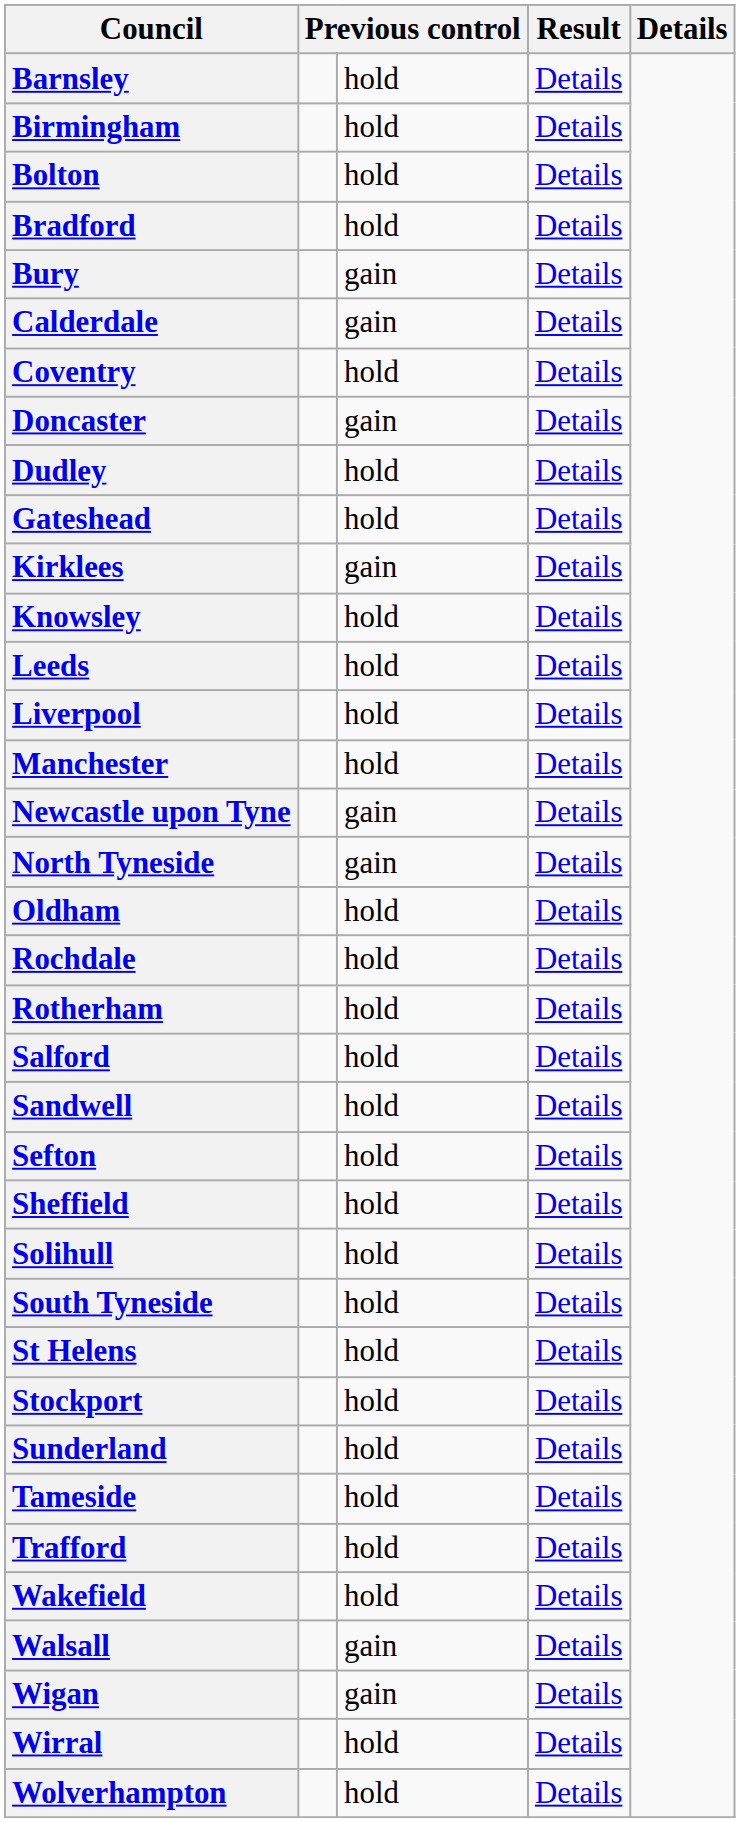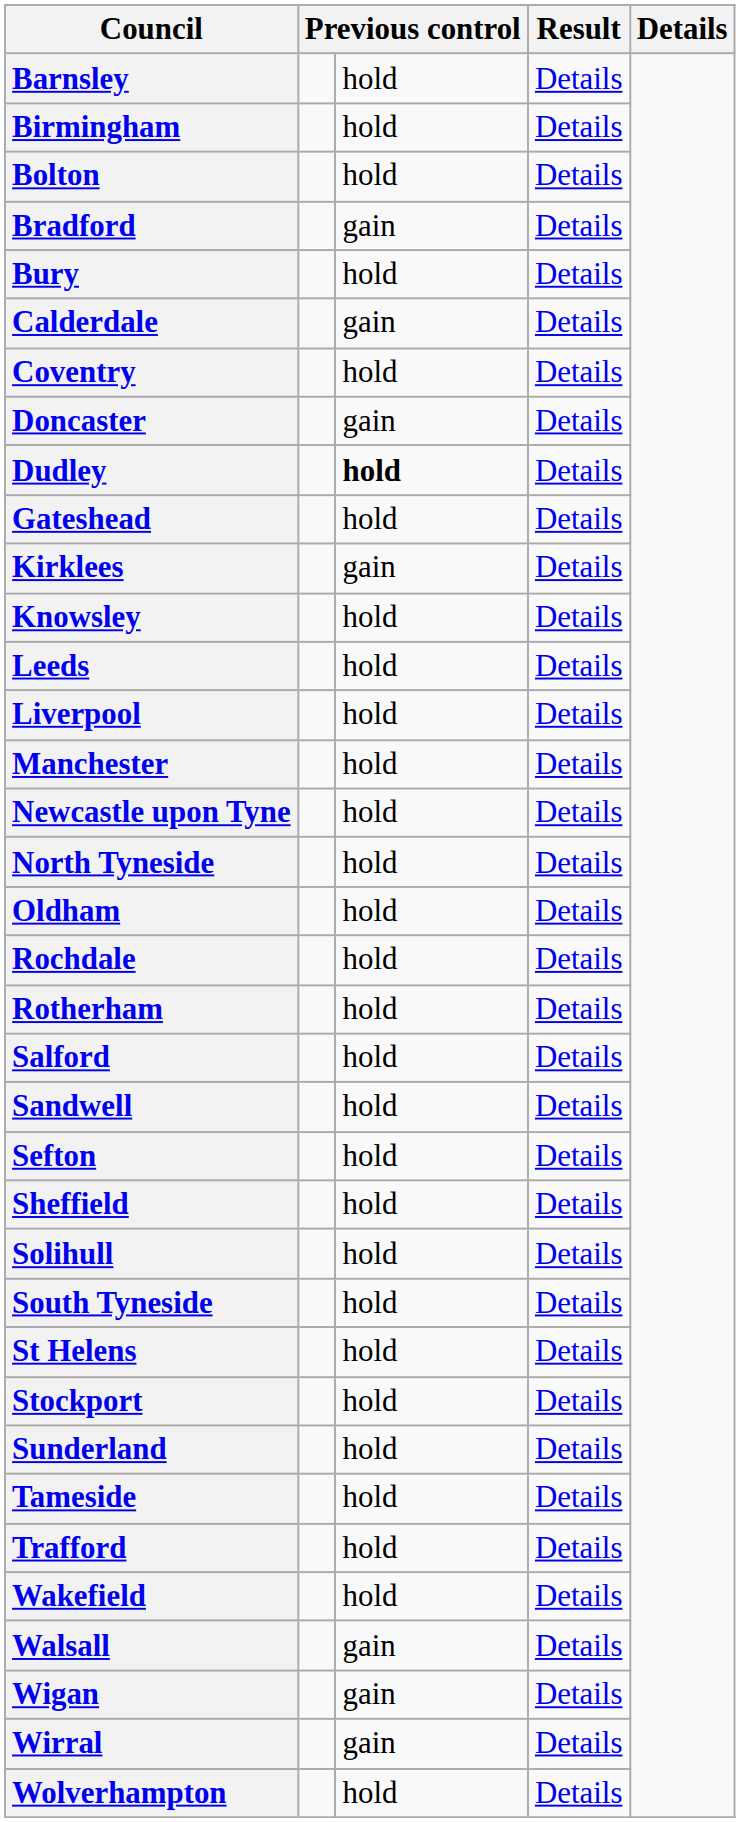Bradford | column 3: hold -> gain
Bury | column 3: gain -> hold
Dudley | column 3: normal -> bold
Newcastle upon Tyne | column 3: gain -> hold
North Tyneside | column 3: gain -> hold
Wirral | column 3: hold -> gain
